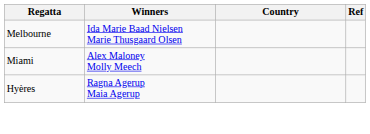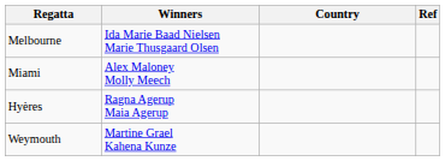+ row: Weymouth | Martine Grael Kahena Kunze
